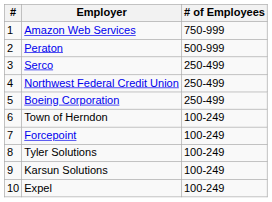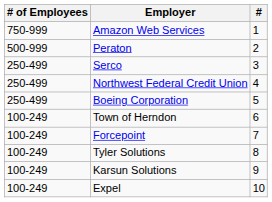columns swapped: # <-> # of Employees
